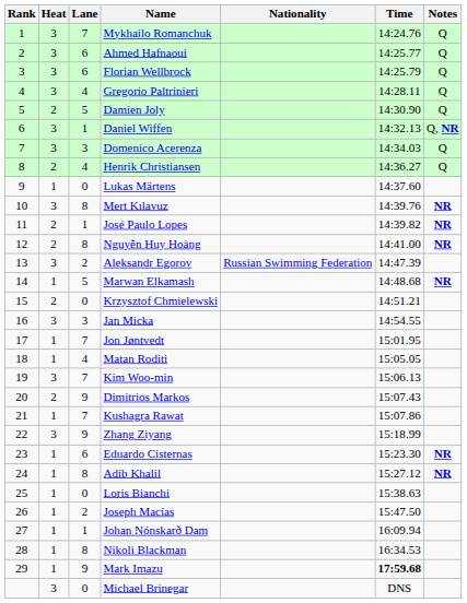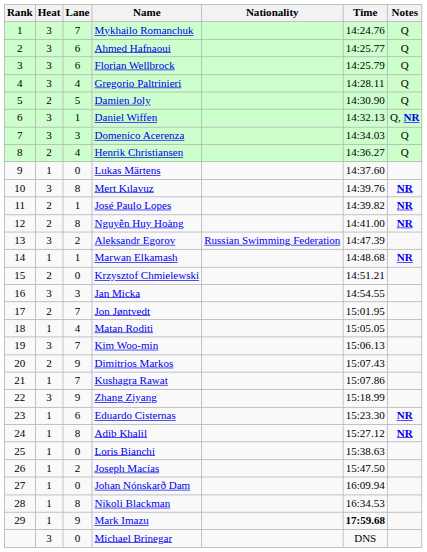Marwan Elkamash | Lane: 5 -> 1
Jon Jøntvedt | Heat: 1 -> 2
Johan Nónskarð Dam | Lane: 1 -> 0
